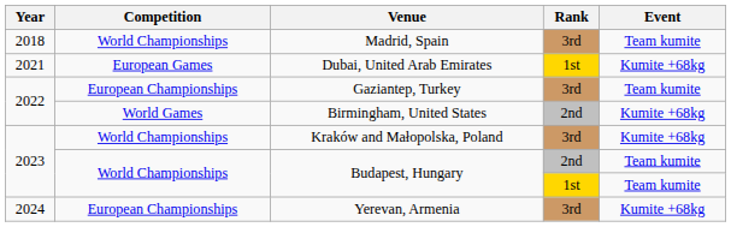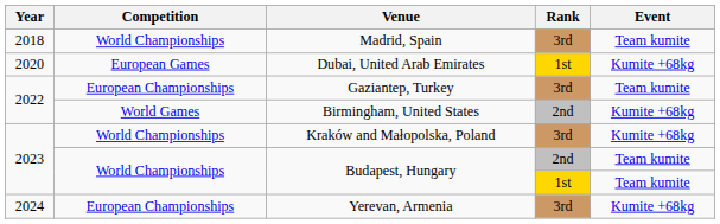Dubai, United Arab Emirates | Year: 2021 -> 2020
